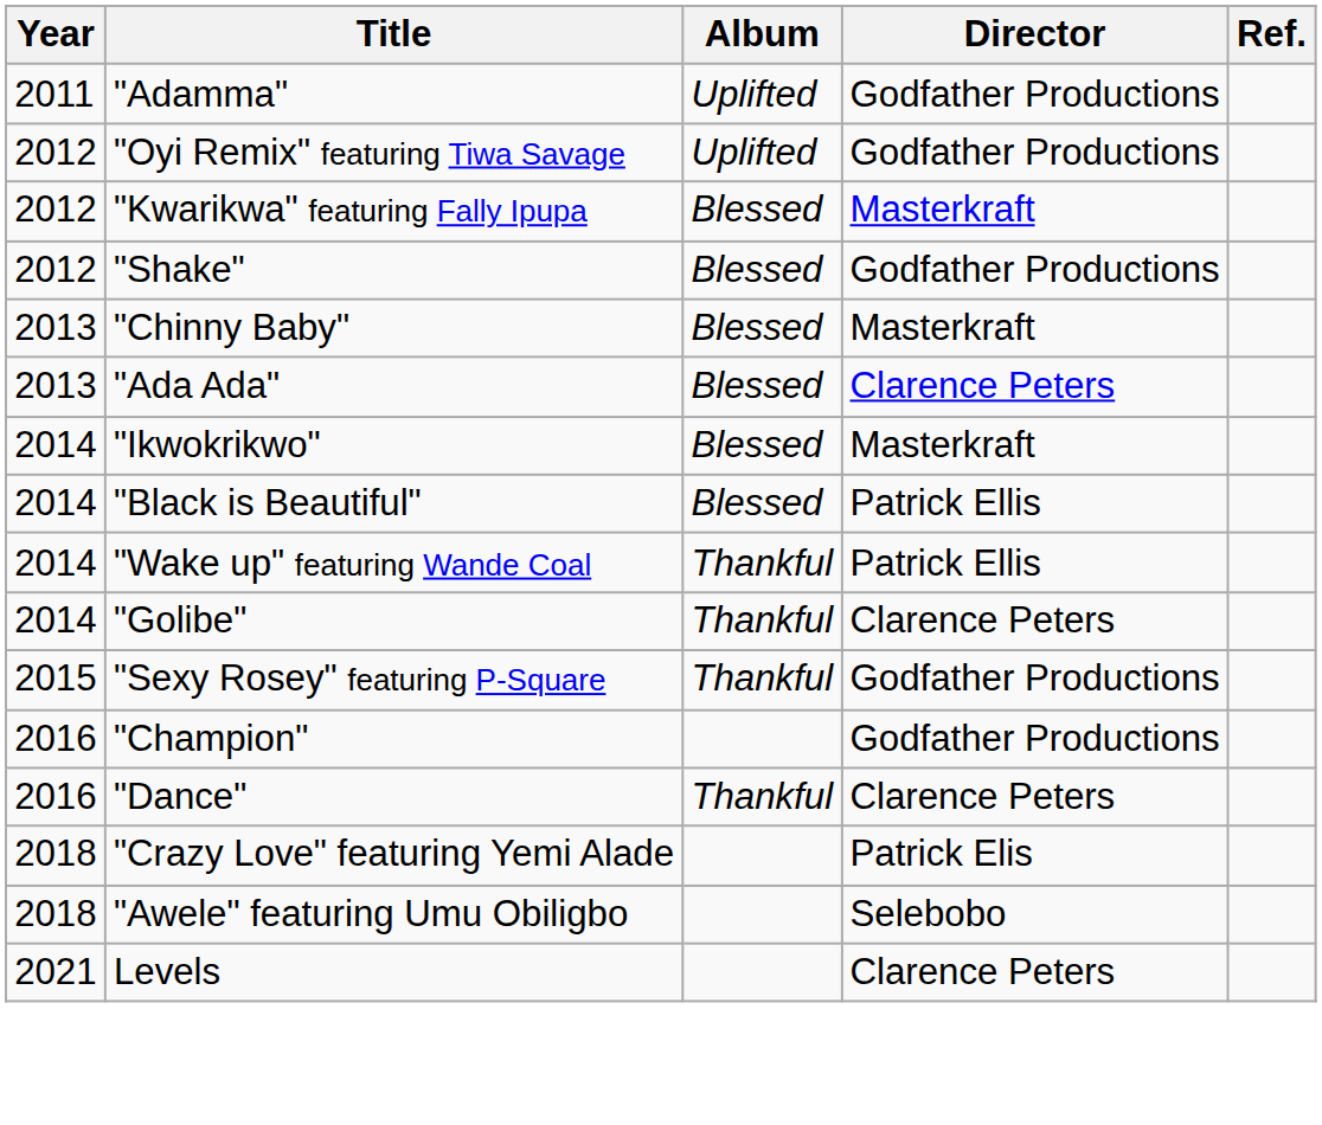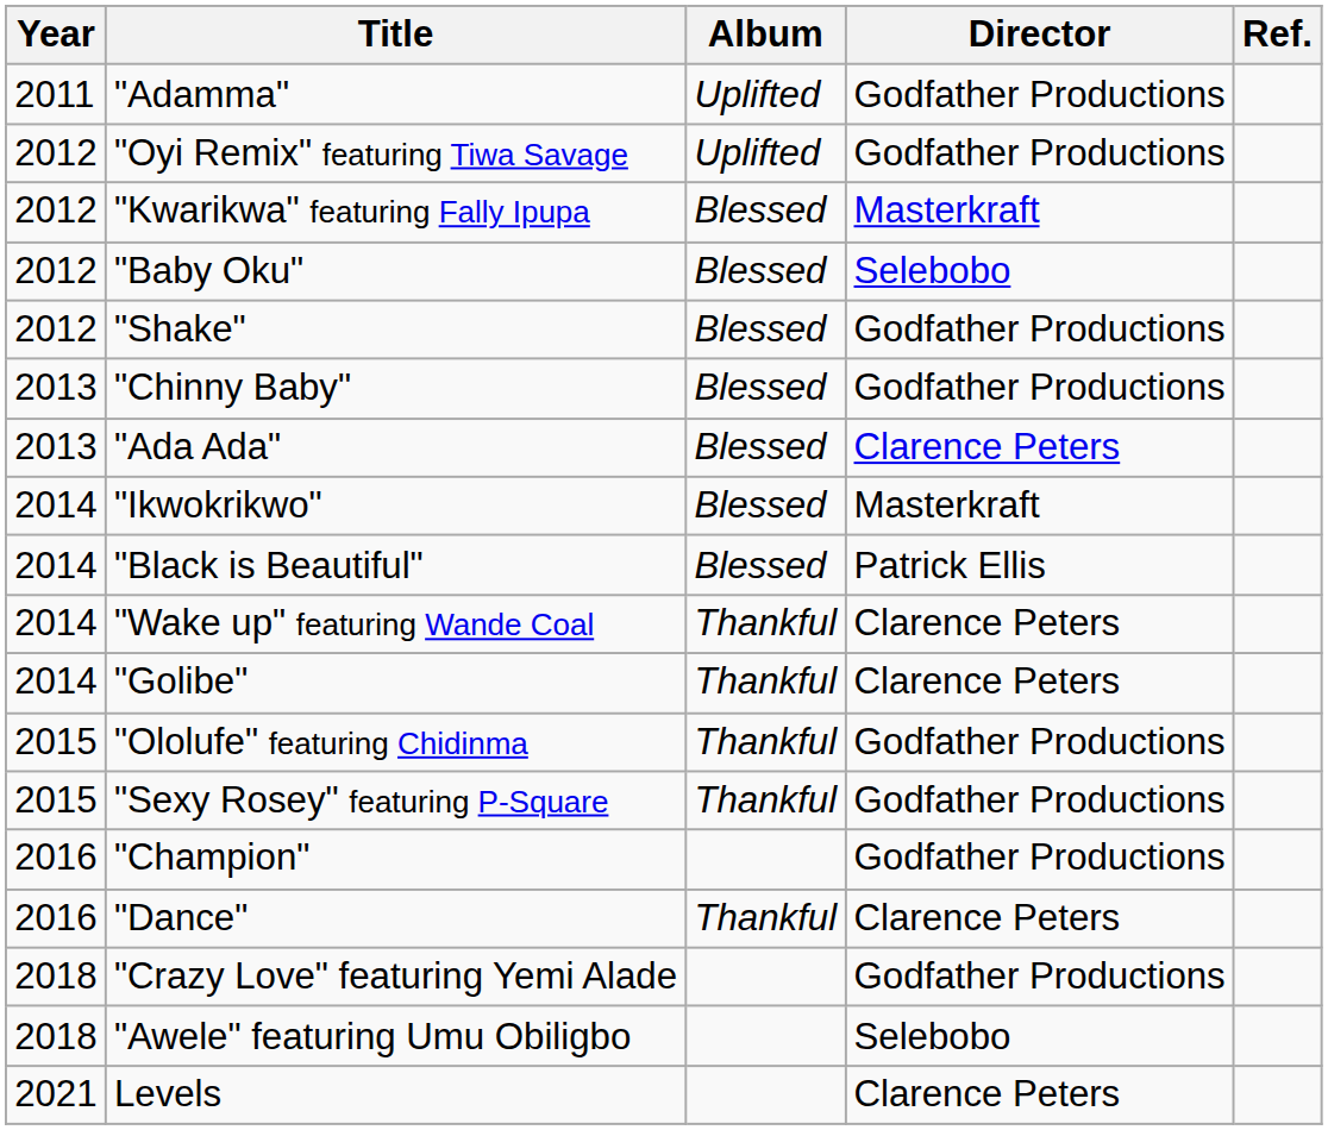+ row: 2012 | "Baby Oku" | Blessed | Selebobo
"Chinny Baby" | Director: Masterkraft -> Godfather Productions
"Wake up" featuring Wande Coal | Director: Patrick Ellis -> Clarence Peters
+ row: 2015 | "Ololufe" featuring Chidinma | Thankful | Godfather Productions
"Crazy Love" featuring Yemi Alade | Director: Patrick Elis -> Godfather Productions
